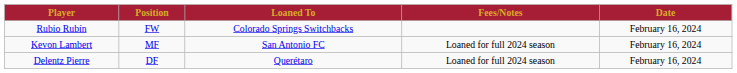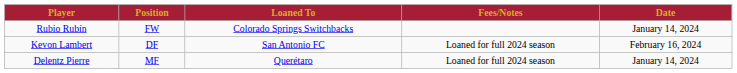Rubio Rubín | Date: February 16, 2024 -> January 14, 2024
Kevon Lambert | Position: MF -> DF
Delentz Pierre | Position: DF -> MF
Delentz Pierre | Date: February 16, 2024 -> January 14, 2024
